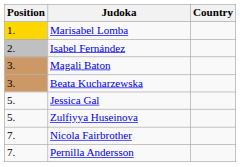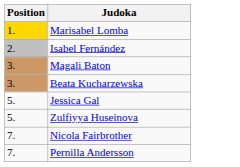- column: Country
